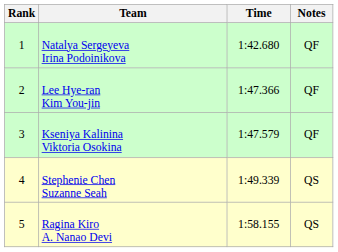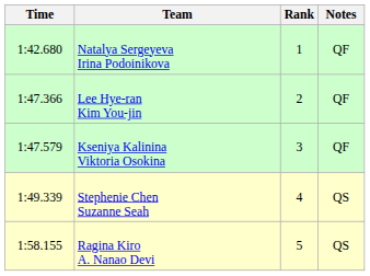columns swapped: Rank <-> Time
